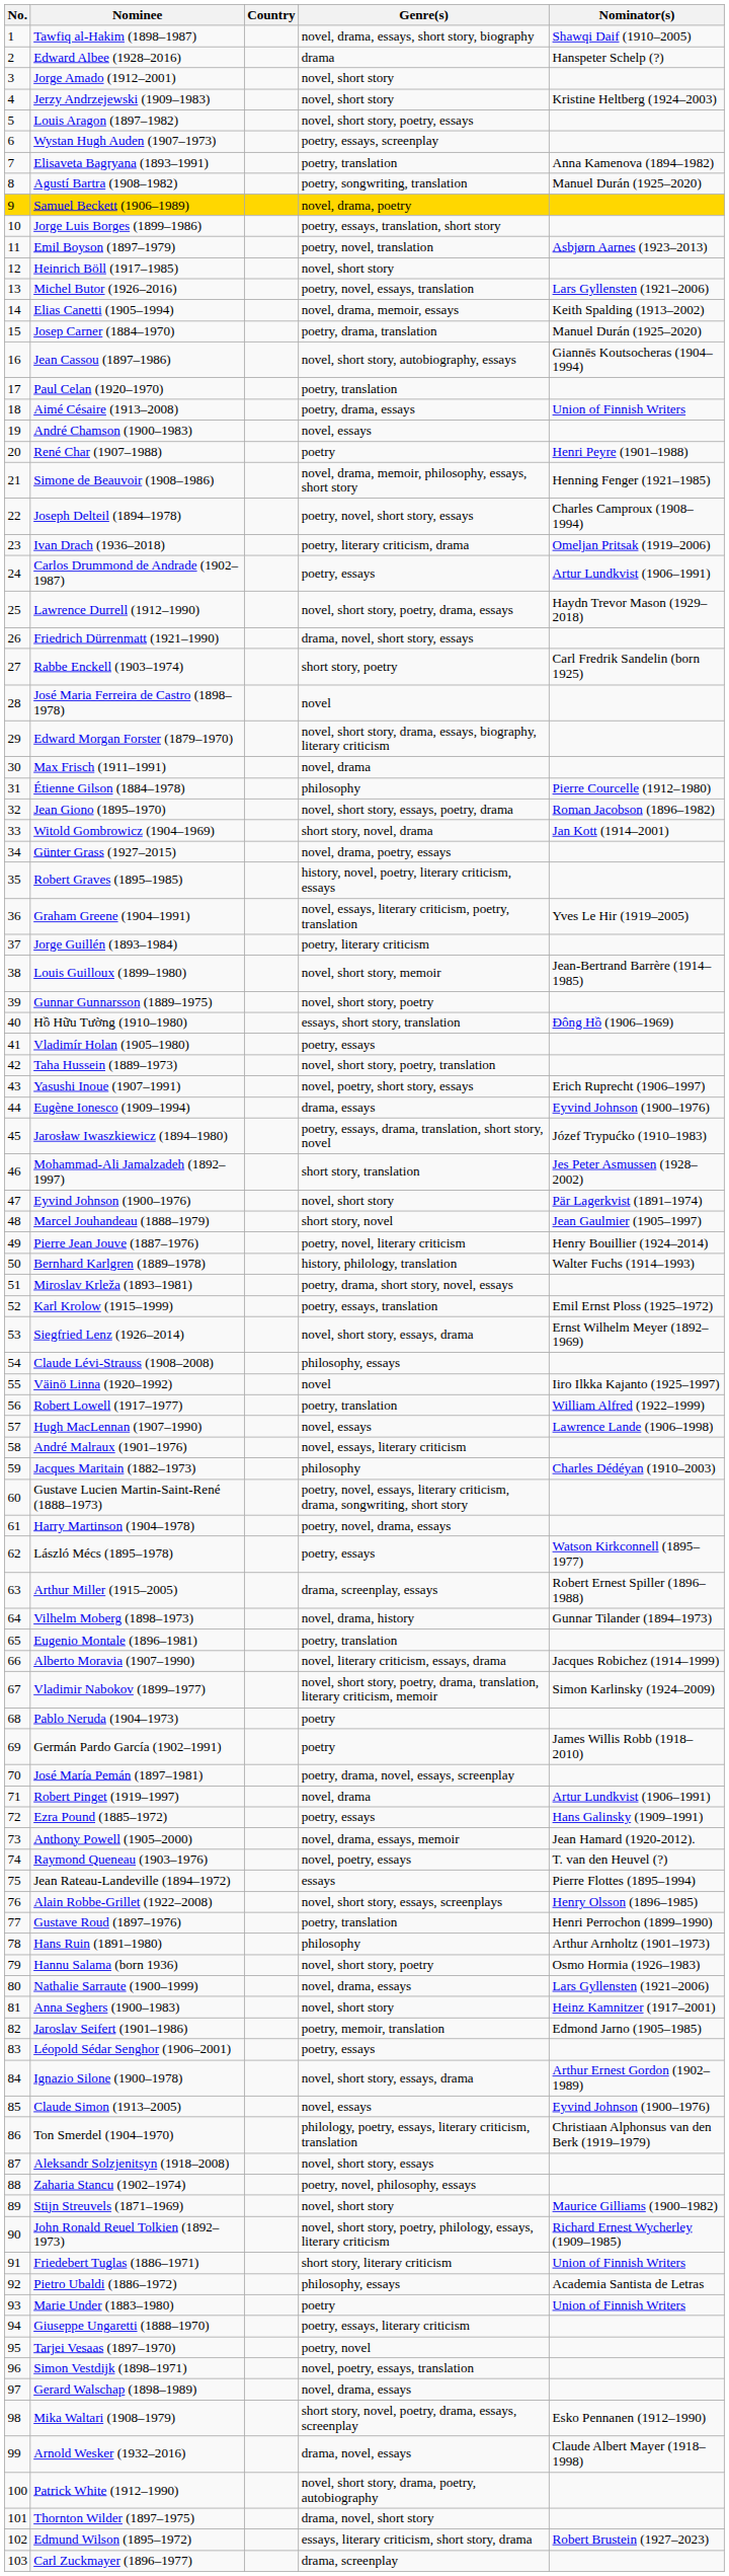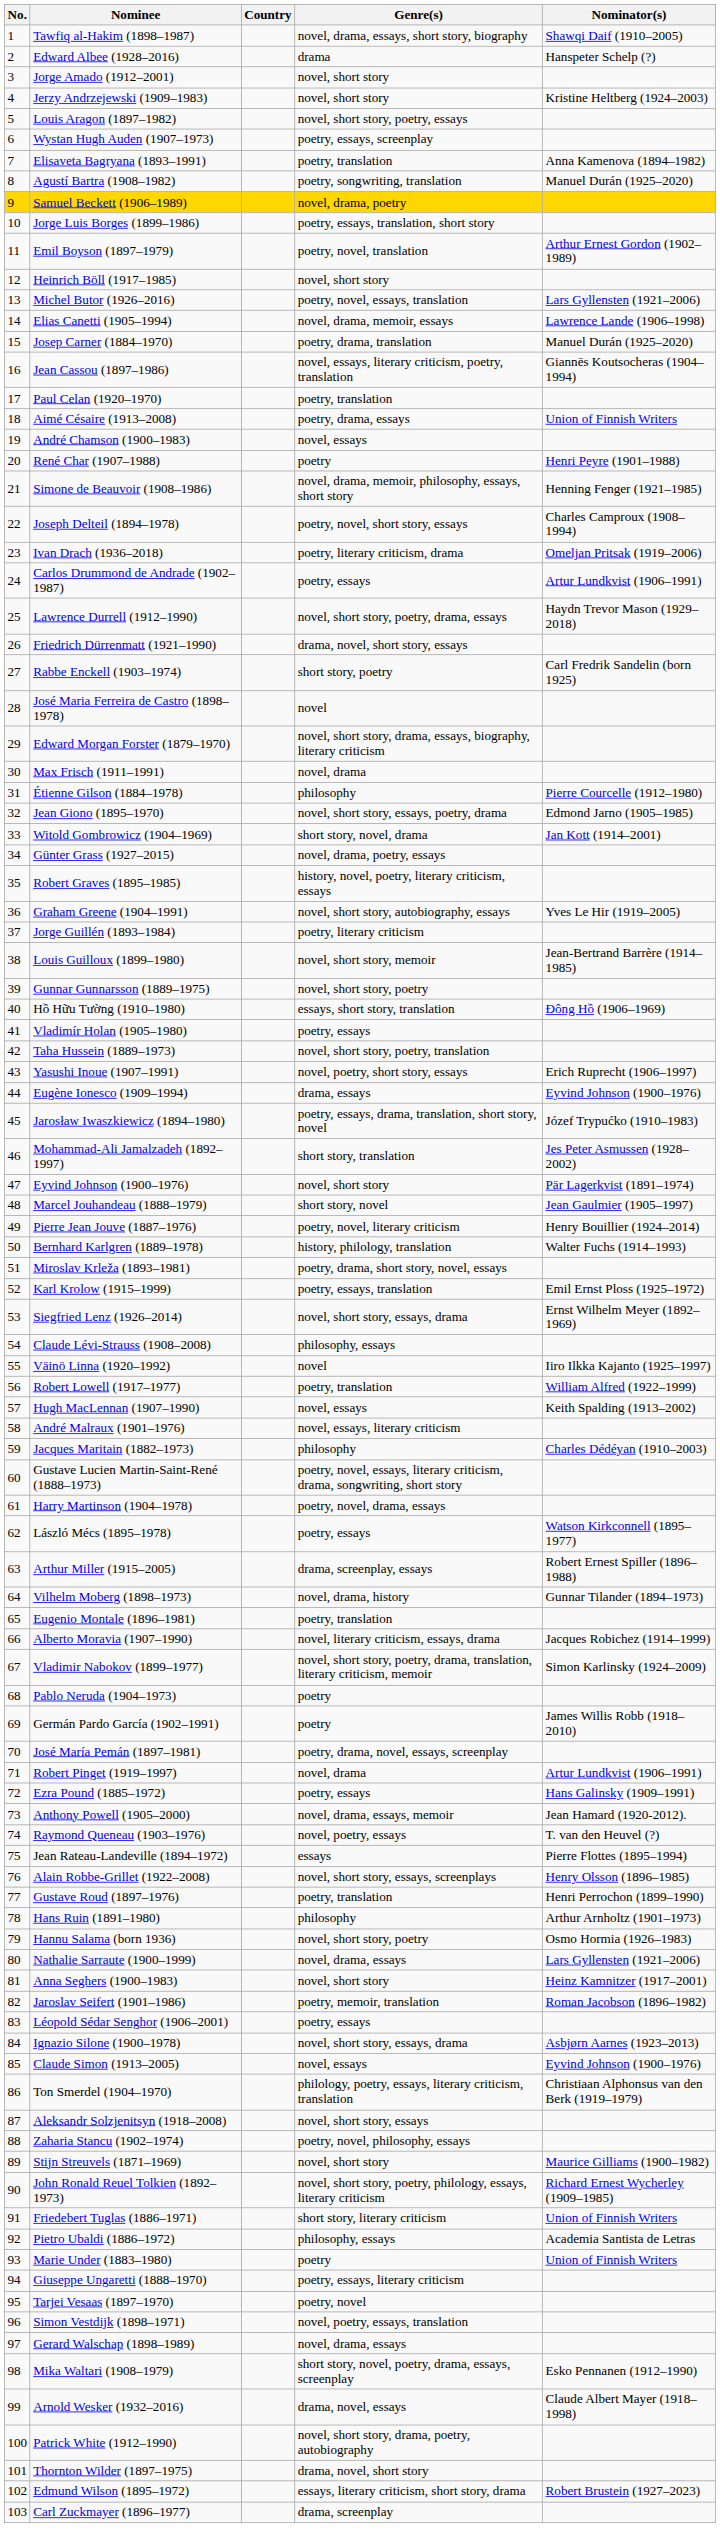Emil Boyson (1897–1979) | Nominator(s): Asbjørn Aarnes (1923–2013) -> Arthur Ernest Gordon (1902–1989)
Elias Canetti (1905–1994) | Nominator(s): Keith Spalding (1913–2002) -> Lawrence Lande (1906–1998)
Jean Cassou (1897–1986) | Genre(s): novel, short story, autobiography, essays -> novel, essays, literary criticism, poetry, translation
Jean Giono (1895–1970) | Nominator(s): Roman Jacobson (1896–1982) -> Edmond Jarno (1905–1985)
Graham Greene (1904–1991) | Genre(s): novel, essays, literary criticism, poetry, translation -> novel, short story, autobiography, essays
Hugh MacLennan (1907–1990) | Nominator(s): Lawrence Lande (1906–1998) -> Keith Spalding (1913–2002)
Jaroslav Seifert (1901–1986) | Nominator(s): Edmond Jarno (1905–1985) -> Roman Jacobson (1896–1982)
Ignazio Silone (1900–1978) | Nominator(s): Arthur Ernest Gordon (1902–1989) -> Asbjørn Aarnes (1923–2013)
